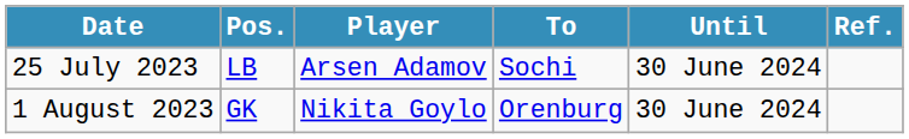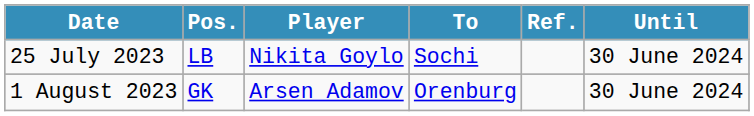columns swapped: Until <-> Ref.
25 July 2023 | Player: Arsen Adamov -> Nikita Goylo
1 August 2023 | Player: Nikita Goylo -> Arsen Adamov
